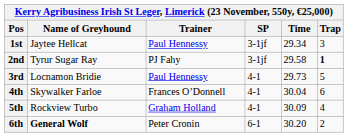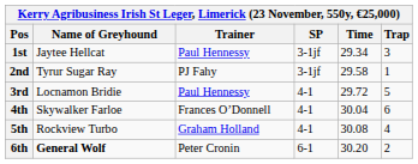2nd | Trap: bold -> normal
3rd | Time: 29.73 -> 29.72
5th | Time: 30.09 -> 30.08
